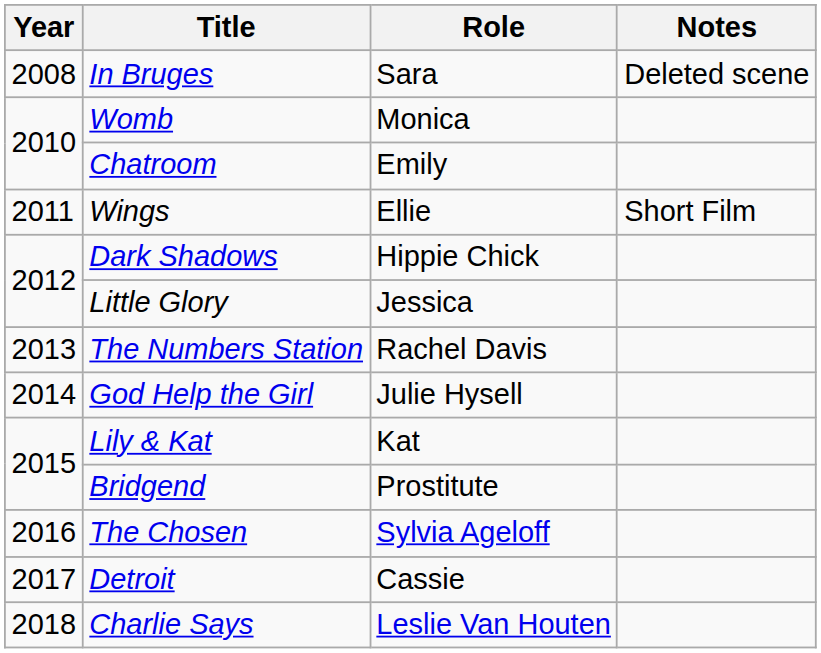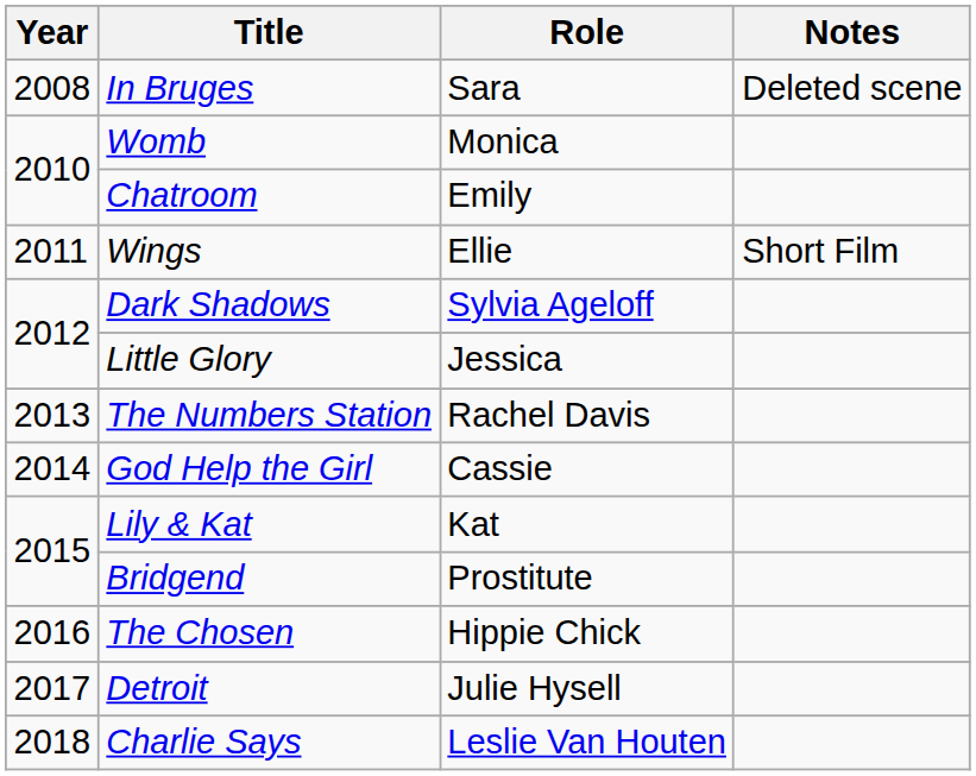Dark Shadows | Role: Hippie Chick -> Sylvia Ageloff
God Help the Girl | Role: Julie Hysell -> Cassie
The Chosen | Role: Sylvia Ageloff -> Hippie Chick
Detroit | Role: Cassie -> Julie Hysell
